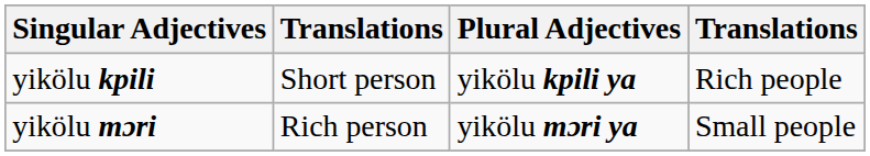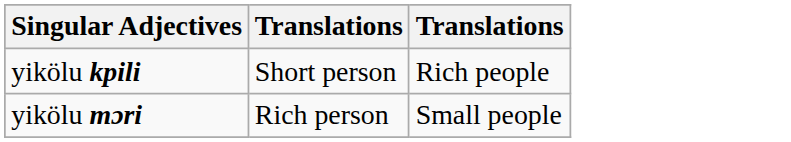- column: Plural Adjectives | yikölu kpili ya | yikölu mɔri ya
